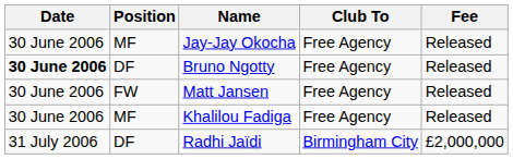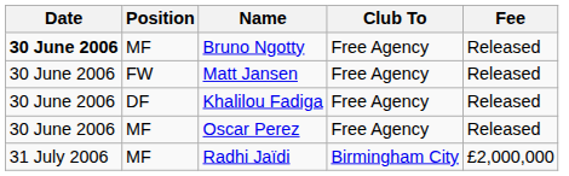- row: 30 June 2006 | MF | Jay-Jay Okocha | Free Agency | Released
Bruno Ngotty | Position: DF -> MF
Khalilou Fadiga | Position: MF -> DF
+ row: 30 June 2006 | MF | Oscar Perez | Free Agency | Released
Radhi Jaïdi | Position: DF -> MF
